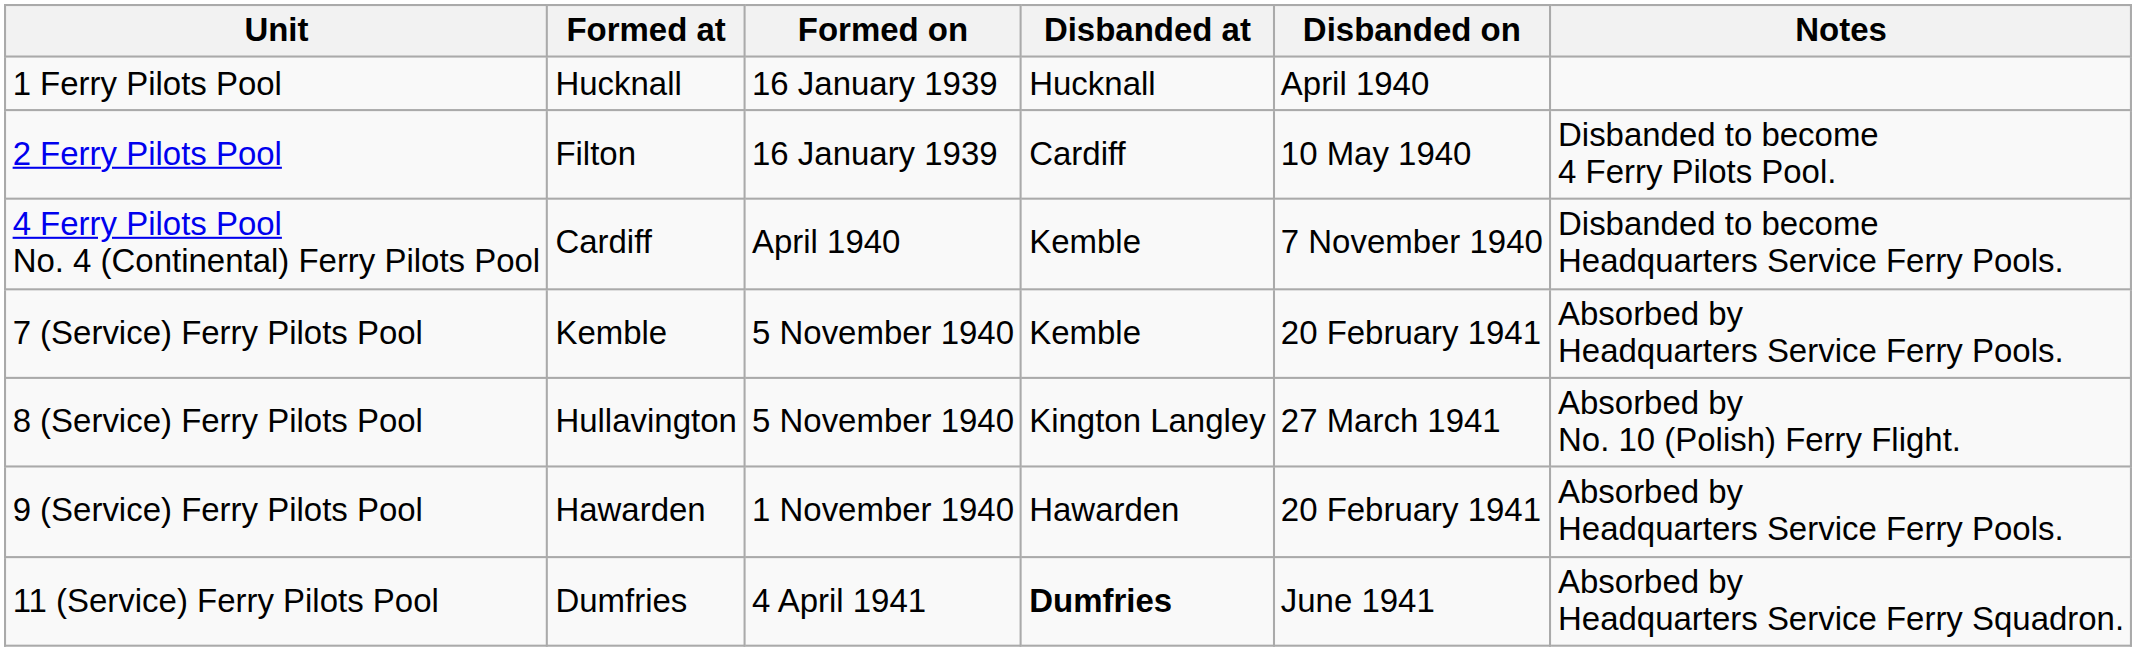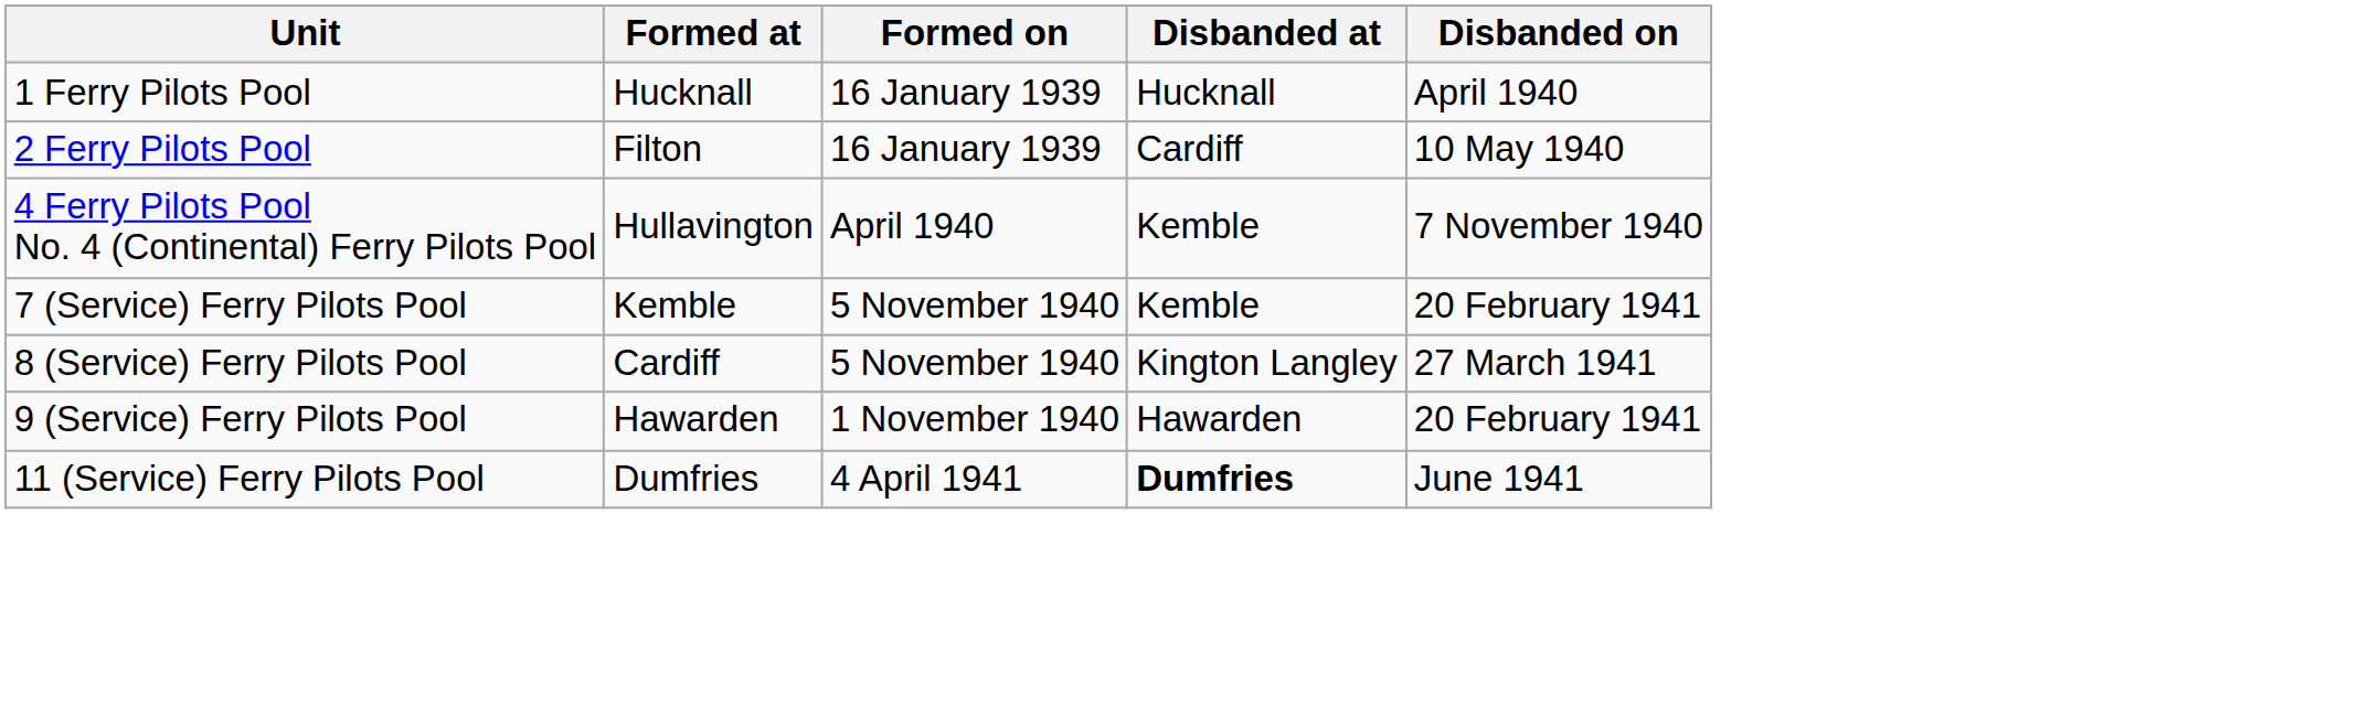- column: Notes | Disbanded to become 4 Ferry Pilots Pool. | Disbanded to become Headquarters Service Ferry Pools. | Absorbed by Headquarters Service Ferry Pools. | Absorbed by No. 10 (Polish) Ferry Flight. | Absorbed by Headquarters Service Ferry Pools. | Absorbed by Headquarters Service Ferry Squadron.
4 Ferry Pilots Pool No. 4 (Continental) Ferry Pilots Pool | Formed at: Cardiff -> Hullavington
8 (Service) Ferry Pilots Pool | Formed at: Hullavington -> Cardiff
